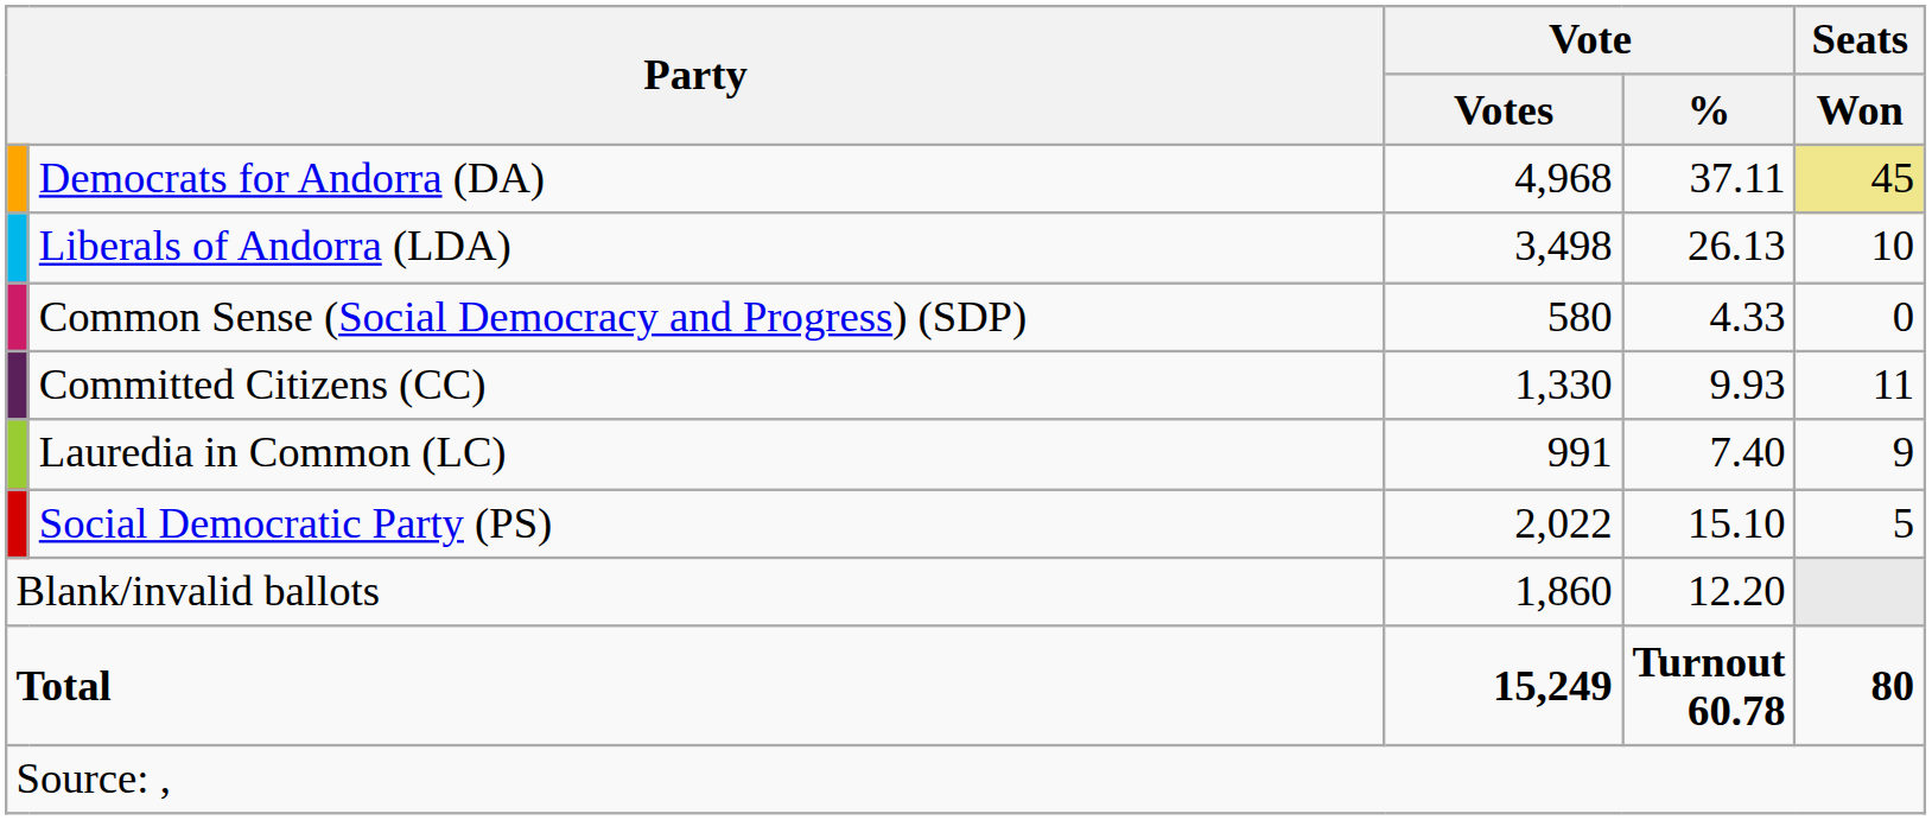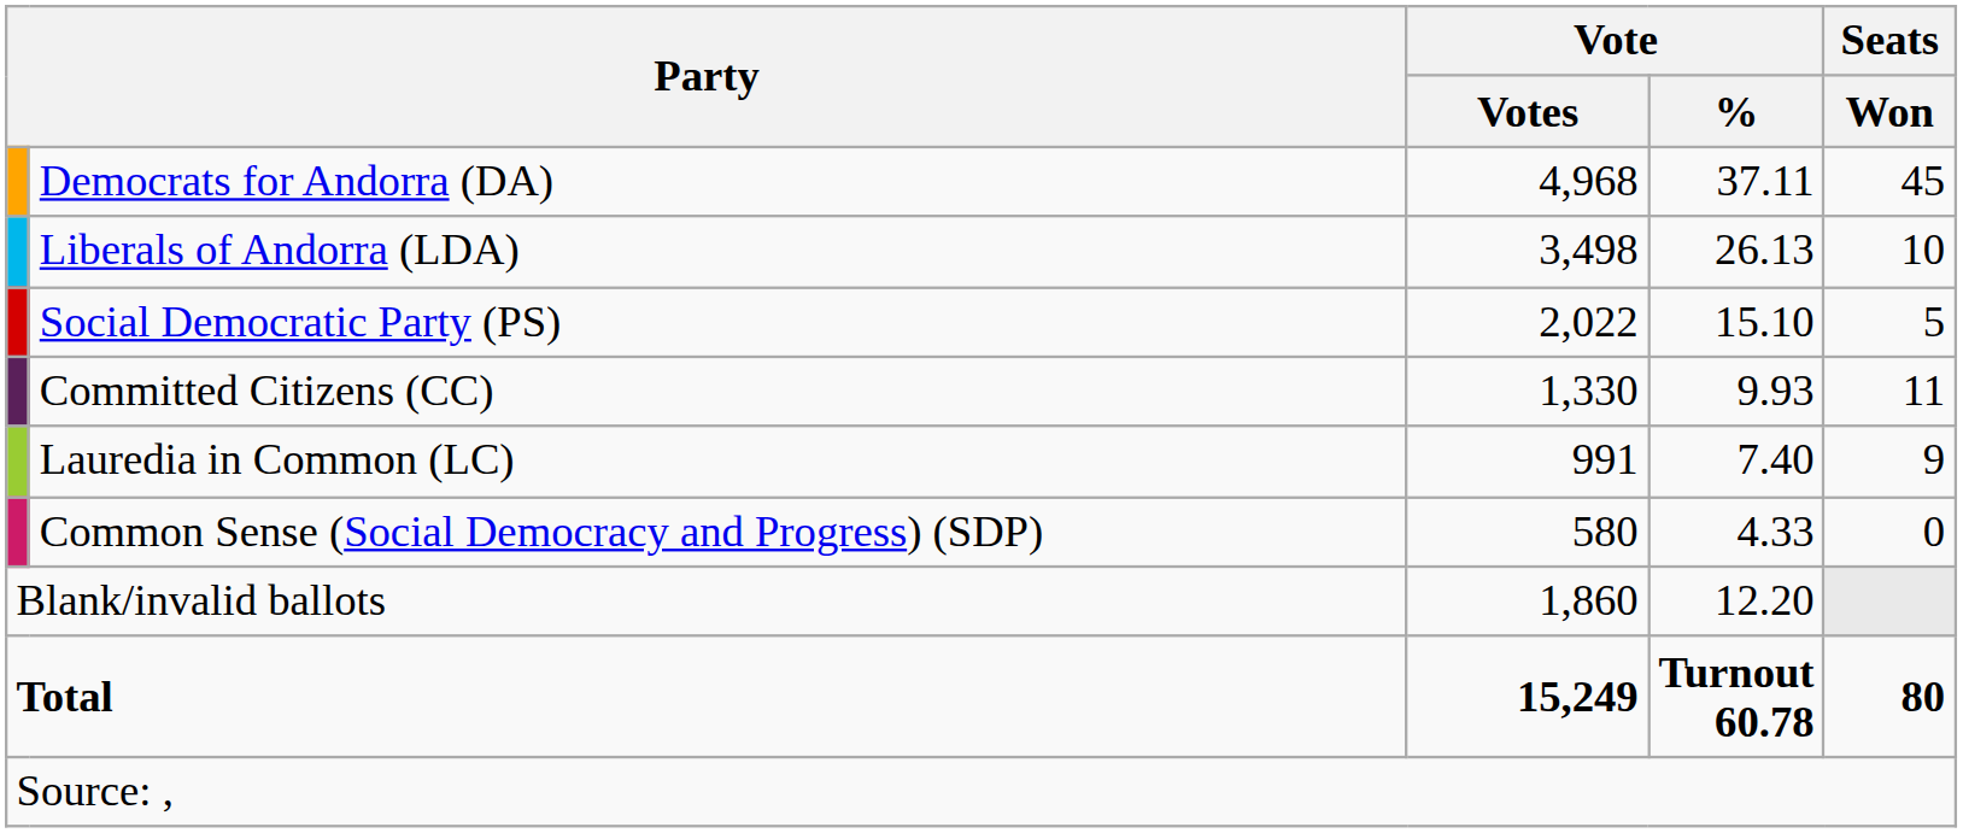Democrats for Andorra (DA) | Seats / Won: khaki background -> no background
rows swapped: Social Democratic Party (PS) <-> Common Sense (Social Democracy and Progress) (SDP)
